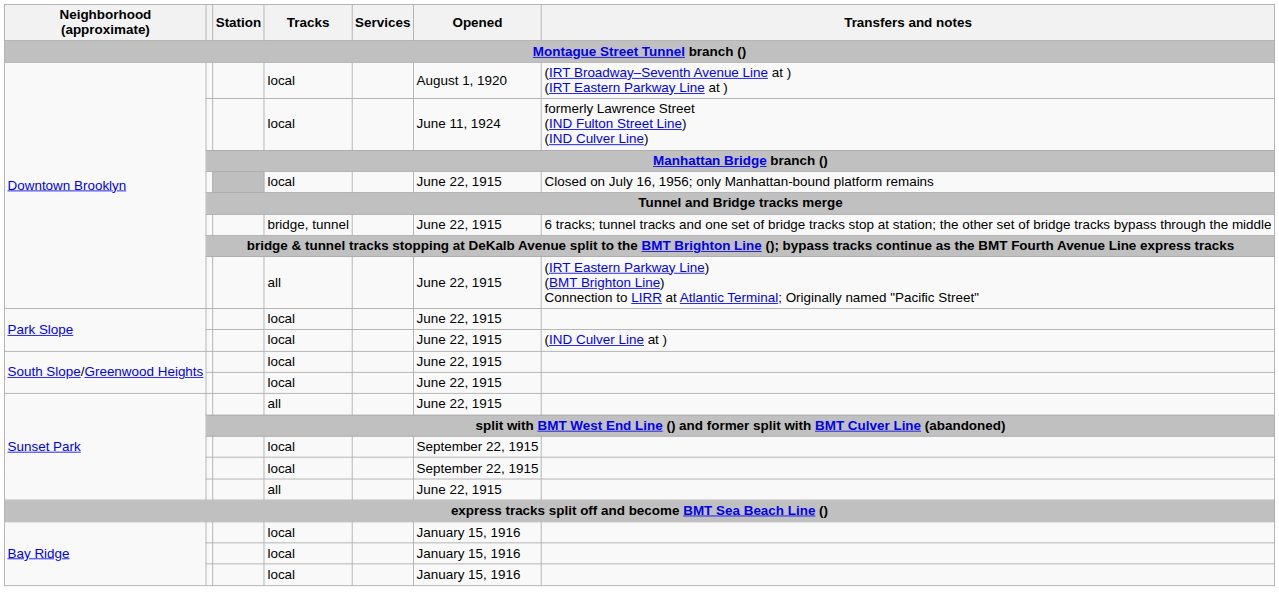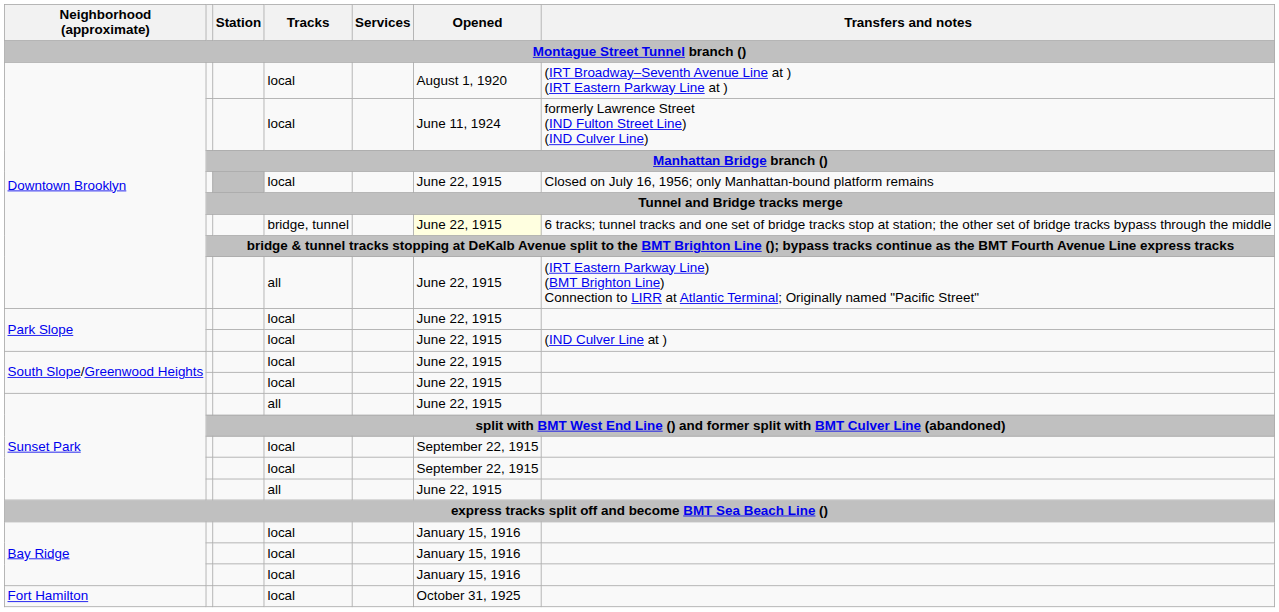Downtown Brooklyn / bridge, tunnel | Opened: no background -> lightyellow background
+ row: Fort Hamilton | local | October 31, 1925
